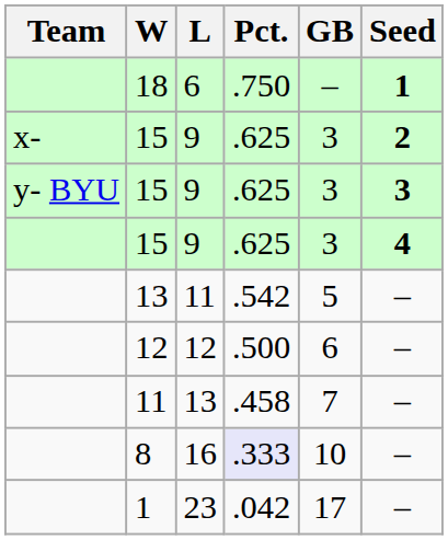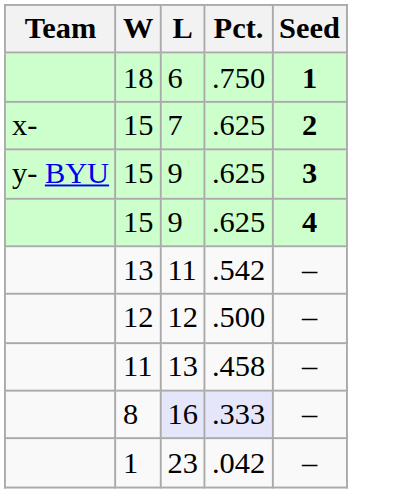- column: GB | – | 3 | 3 | 3 | 5 | 6 | 7 | 10 | 17
x- / 15 | L: 9 -> 7
8 | L: no background -> lavender background
